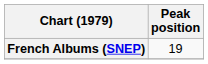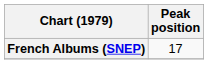French Albums (SNEP) | Peak position: 19 -> 17
